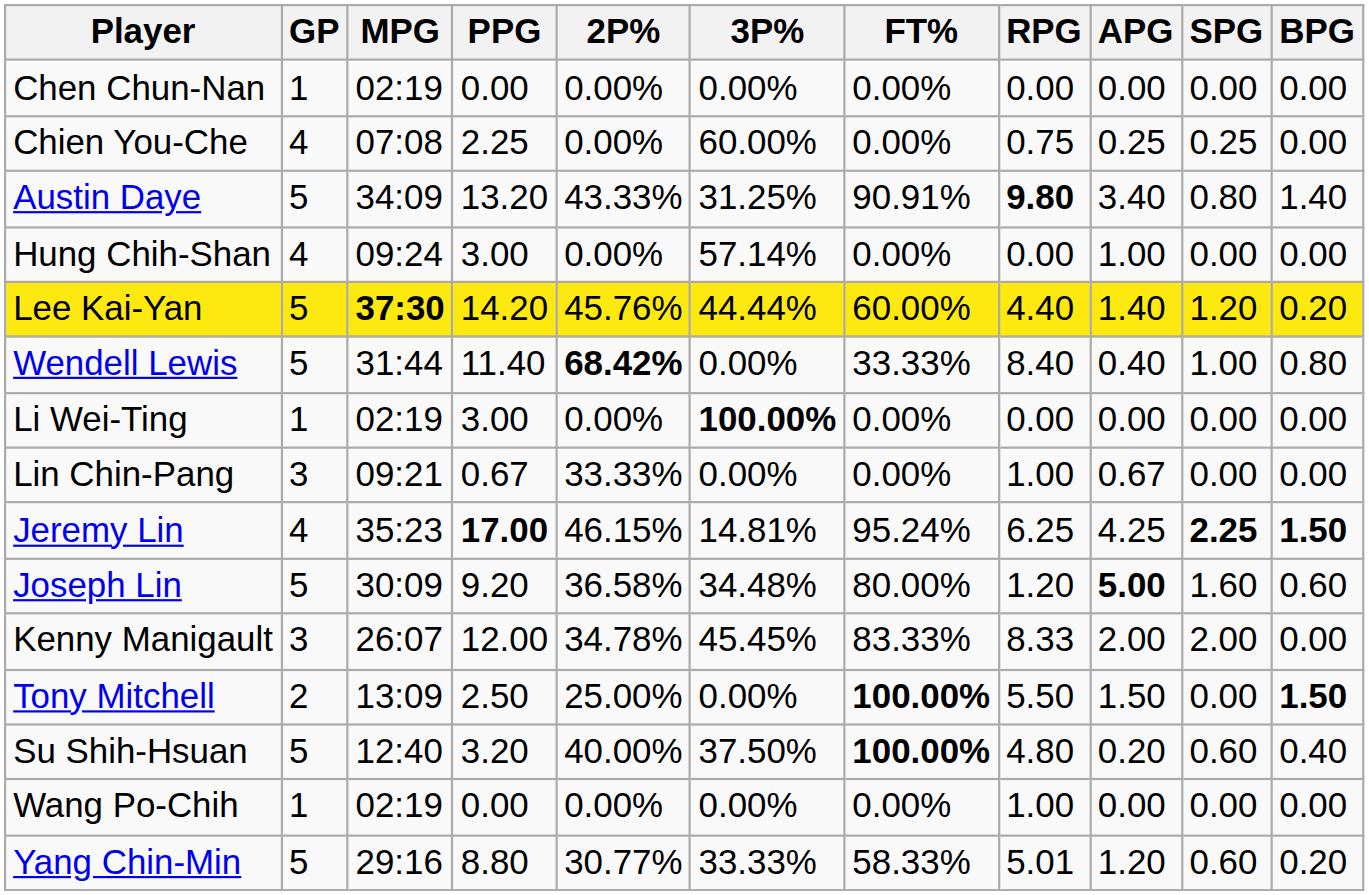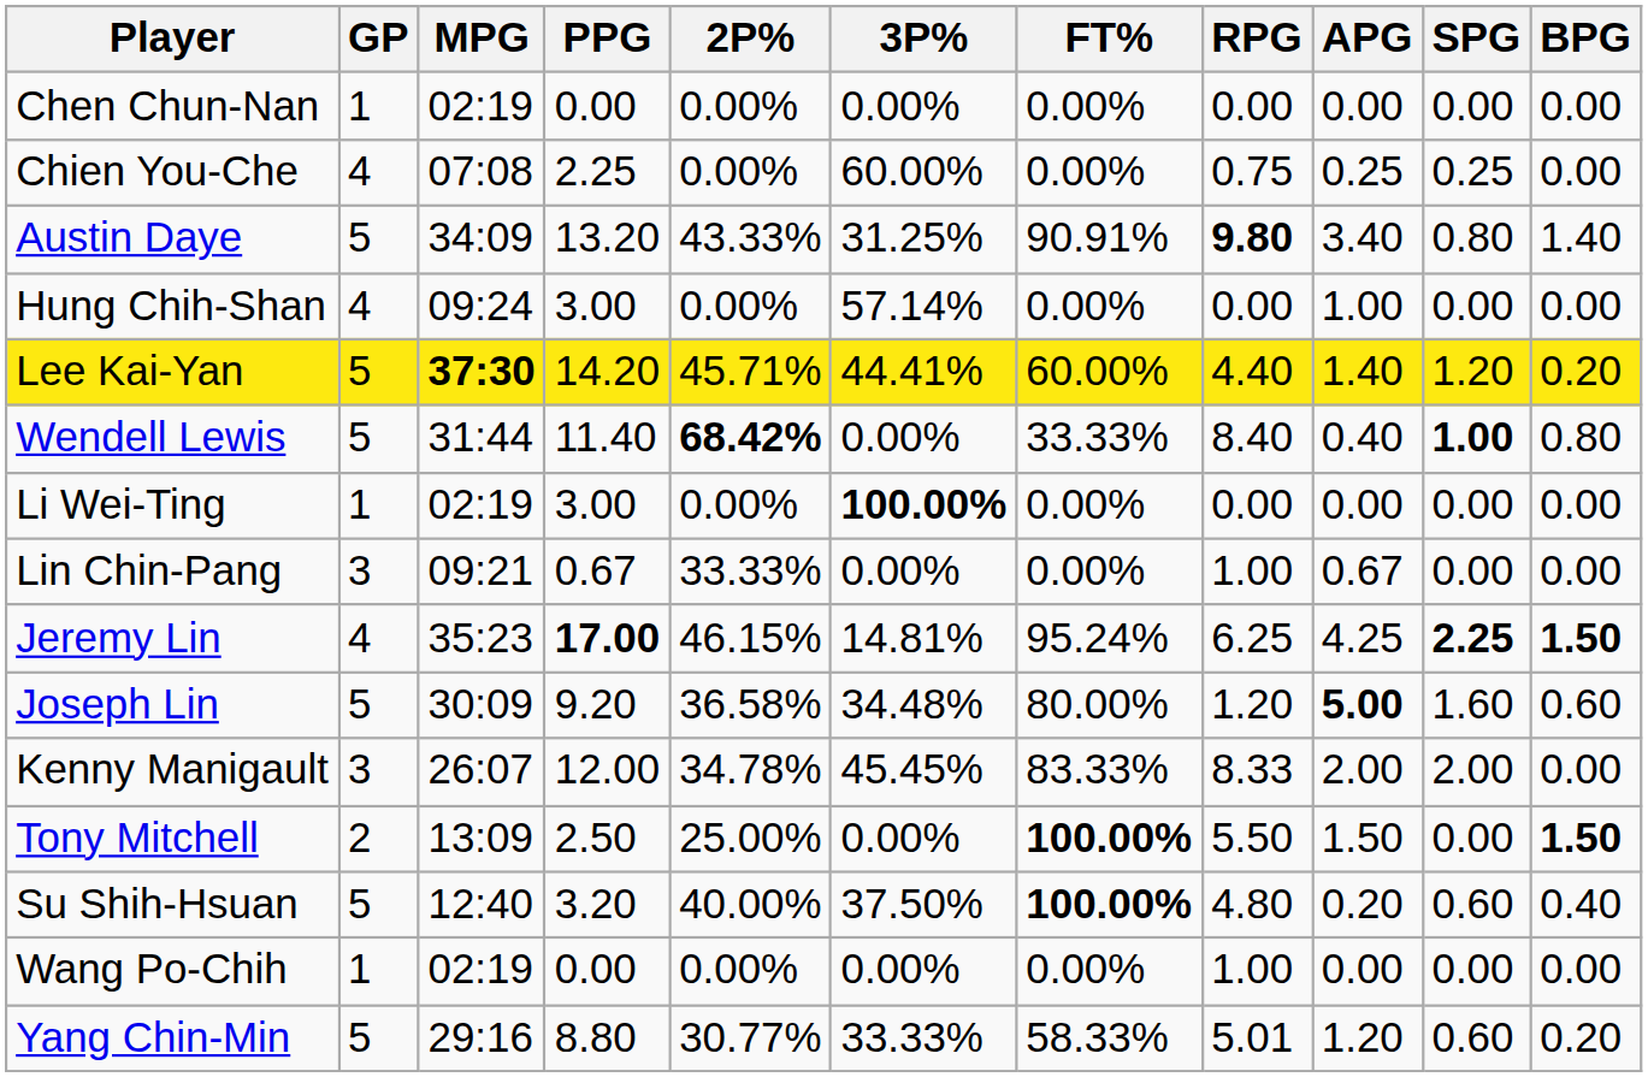Lee Kai-Yan | 2P%: 45.76% -> 45.71%
Lee Kai-Yan | 3P%: 44.44% -> 44.41%
Wendell Lewis | SPG: normal -> bold
